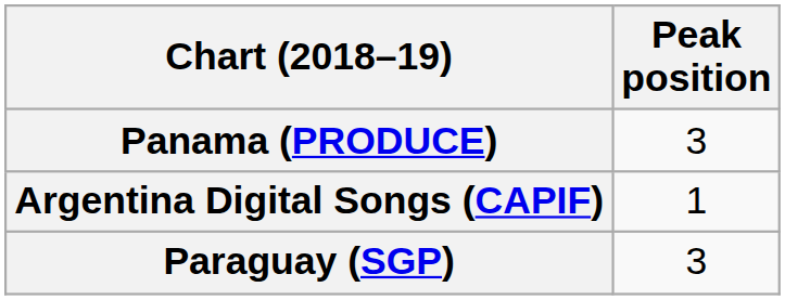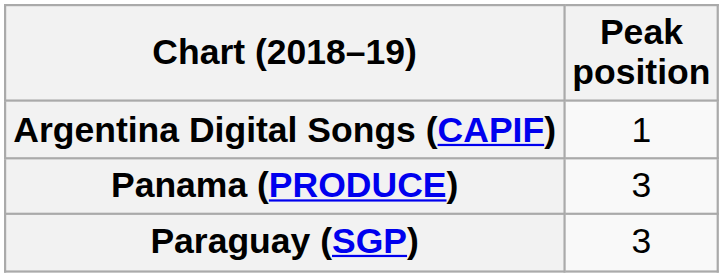rows swapped: Argentina Digital Songs (CAPIF) <-> Panama (PRODUCE)
